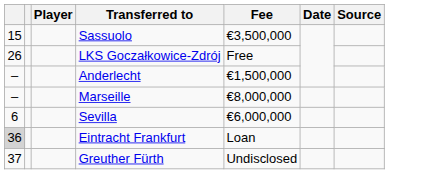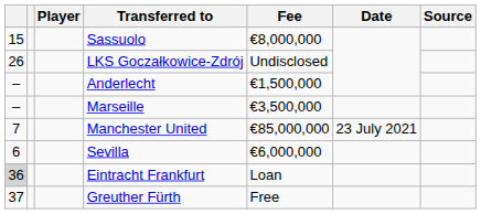Sassuolo | Fee: €3,500,000 -> €8,000,000
LKS Goczałkowice-Zdrój | Fee: Free -> Undisclosed
Marseille | Fee: €8,000,000 -> €3,500,000
+ row: 7 | Manchester United | €85,000,000 | 23 July 2021
Greuther Fürth | Fee: Undisclosed -> Free
